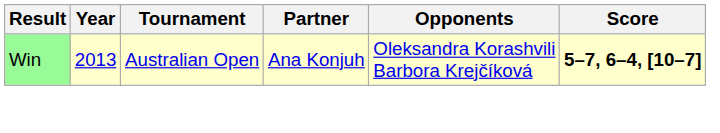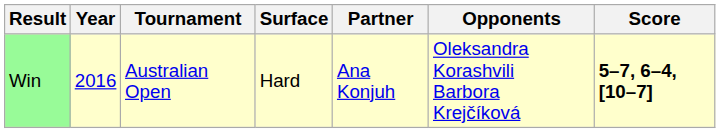+ column: Surface | Hard
Win | Year: 2013 -> 2016
